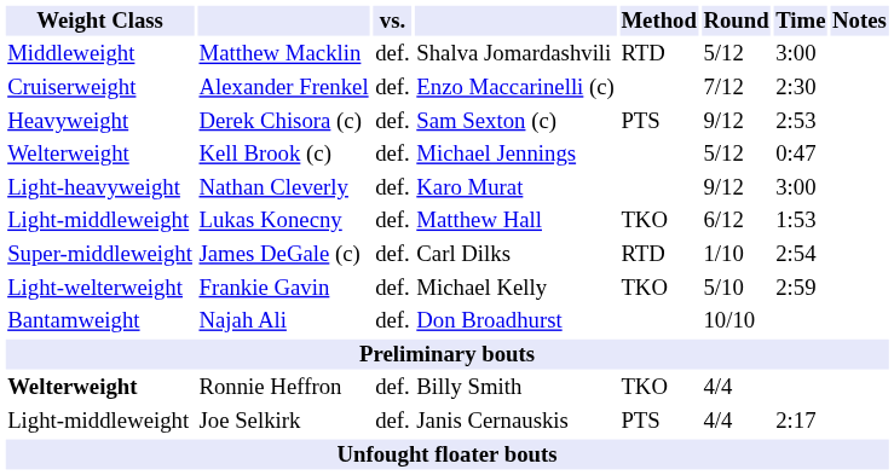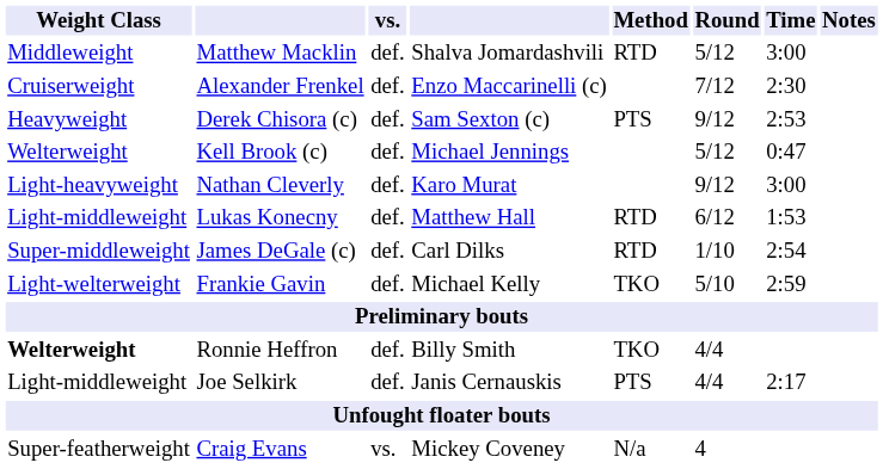Lukas Konecny | Method: TKO -> RTD
- row: Bantamweight | Najah Ali | def. | Don Broadhurst | 10/10
+ row: Super-featherweight | Craig Evans | vs. | Mickey Coveney | N/a | 4
